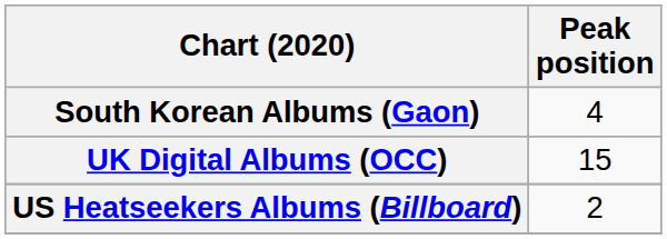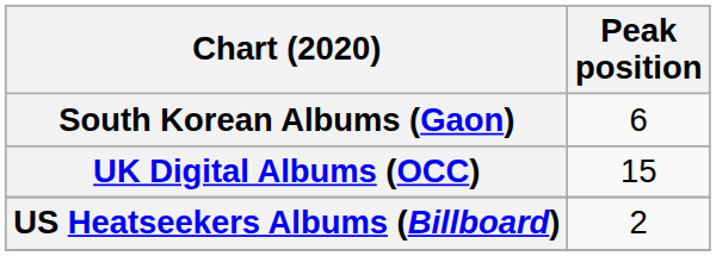South Korean Albums (Gaon) | Peak position: 4 -> 6
